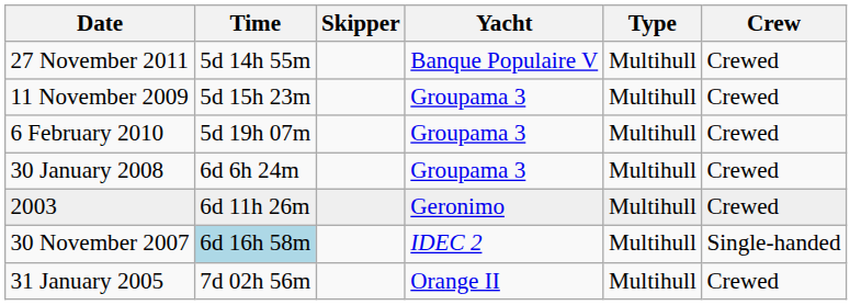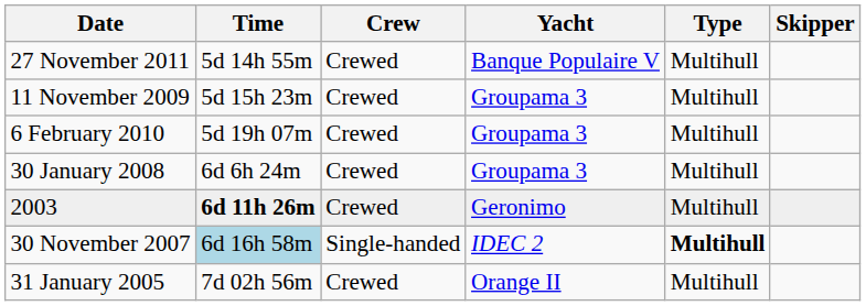columns swapped: Skipper <-> Crew
2003 | Time: normal -> bold
30 November 2007 | Type: normal -> bold
